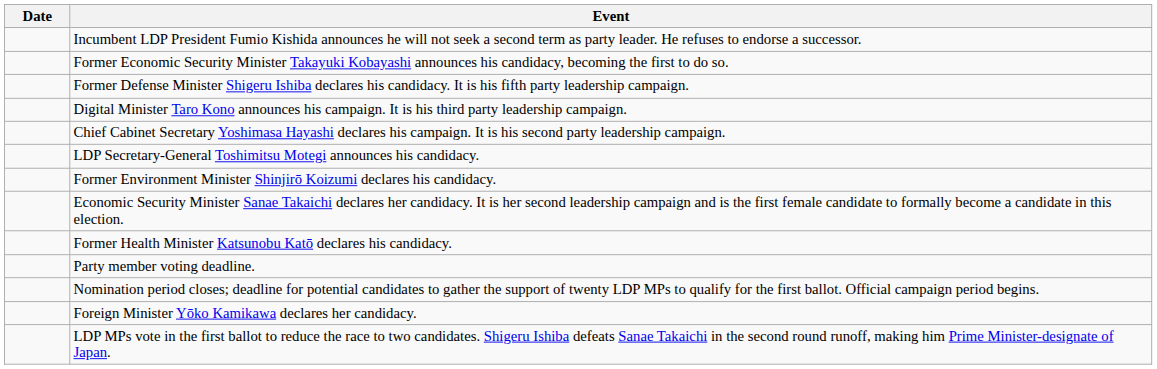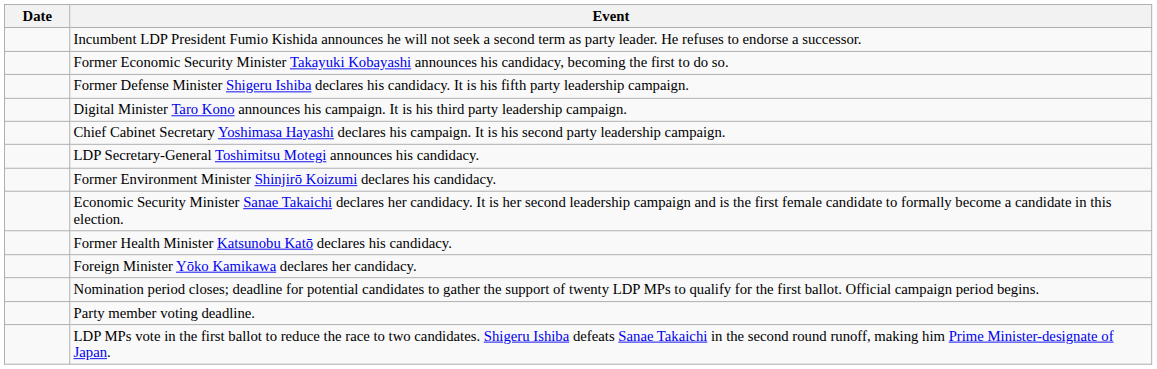rows swapped: Foreign Minister Yōko Kamikawa declares her candidacy. <-> Party member voting deadline.
